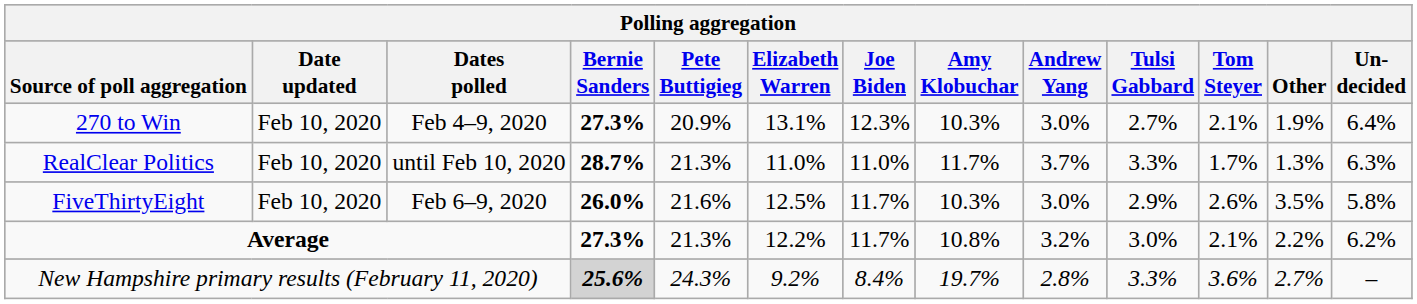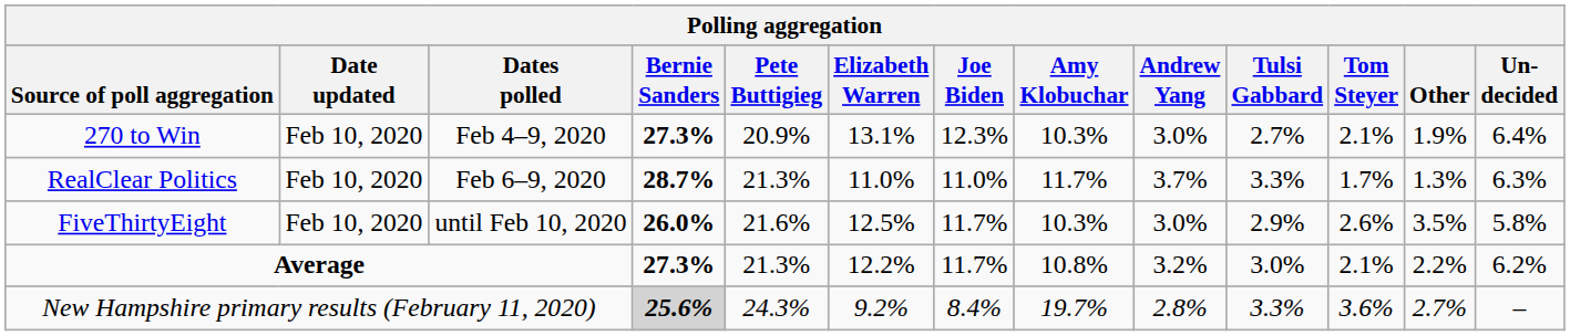RealClear Politics | Dates polled: until Feb 10, 2020 -> Feb 6–9, 2020
FiveThirtyEight | Dates polled: Feb 6–9, 2020 -> until Feb 10, 2020
